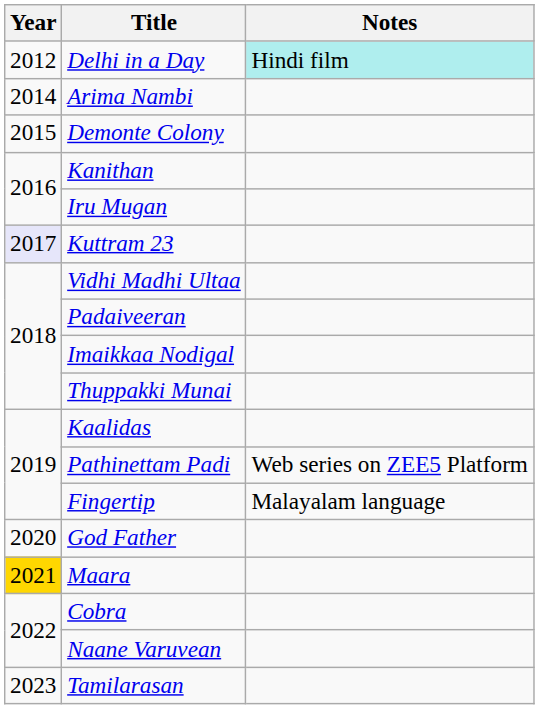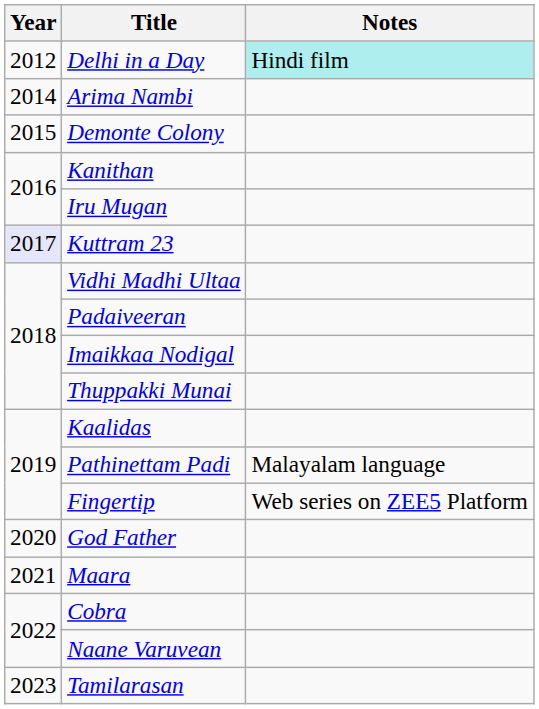Pathinettam Padi | Notes: Web series on ZEE5 Platform -> Malayalam language
Fingertip | Notes: Malayalam language -> Web series on ZEE5 Platform
Maara | Year: gold background -> no background
